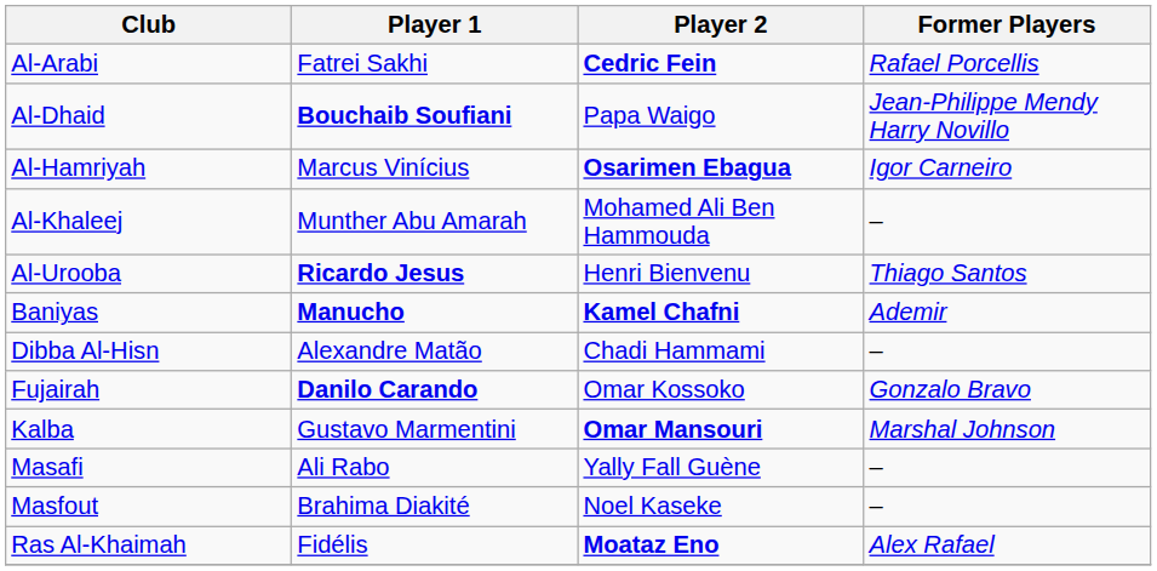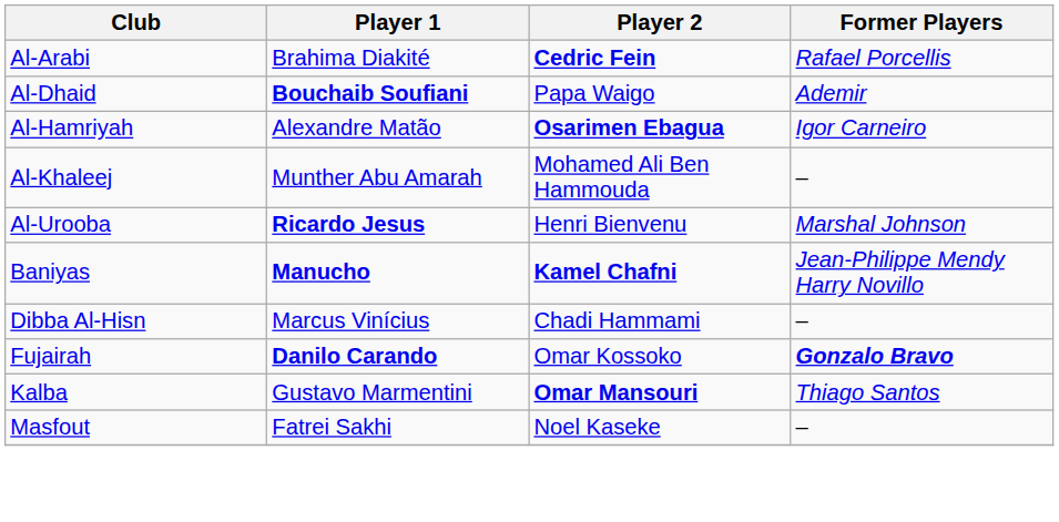Al-Arabi | Player 1: Fatrei Sakhi -> Brahima Diakité
Al-Dhaid | Former Players: Jean-Philippe Mendy Harry Novillo -> Ademir
Al-Hamriyah | Player 1: Marcus Vinícius -> Alexandre Matão
Al-Urooba | Former Players: Thiago Santos -> Marshal Johnson
Baniyas | Former Players: Ademir -> Jean-Philippe Mendy Harry Novillo
Dibba Al-Hisn | Player 1: Alexandre Matão -> Marcus Vinícius
Fujairah | Former Players: normal -> bold
Kalba | Former Players: Marshal Johnson -> Thiago Santos
- row: Masafi | Ali Rabo | Yally Fall Guène | –
Masfout | Player 1: Brahima Diakité -> Fatrei Sakhi
- row: Ras Al-Khaimah | Fidélis | Moataz Eno | Alex Rafael
